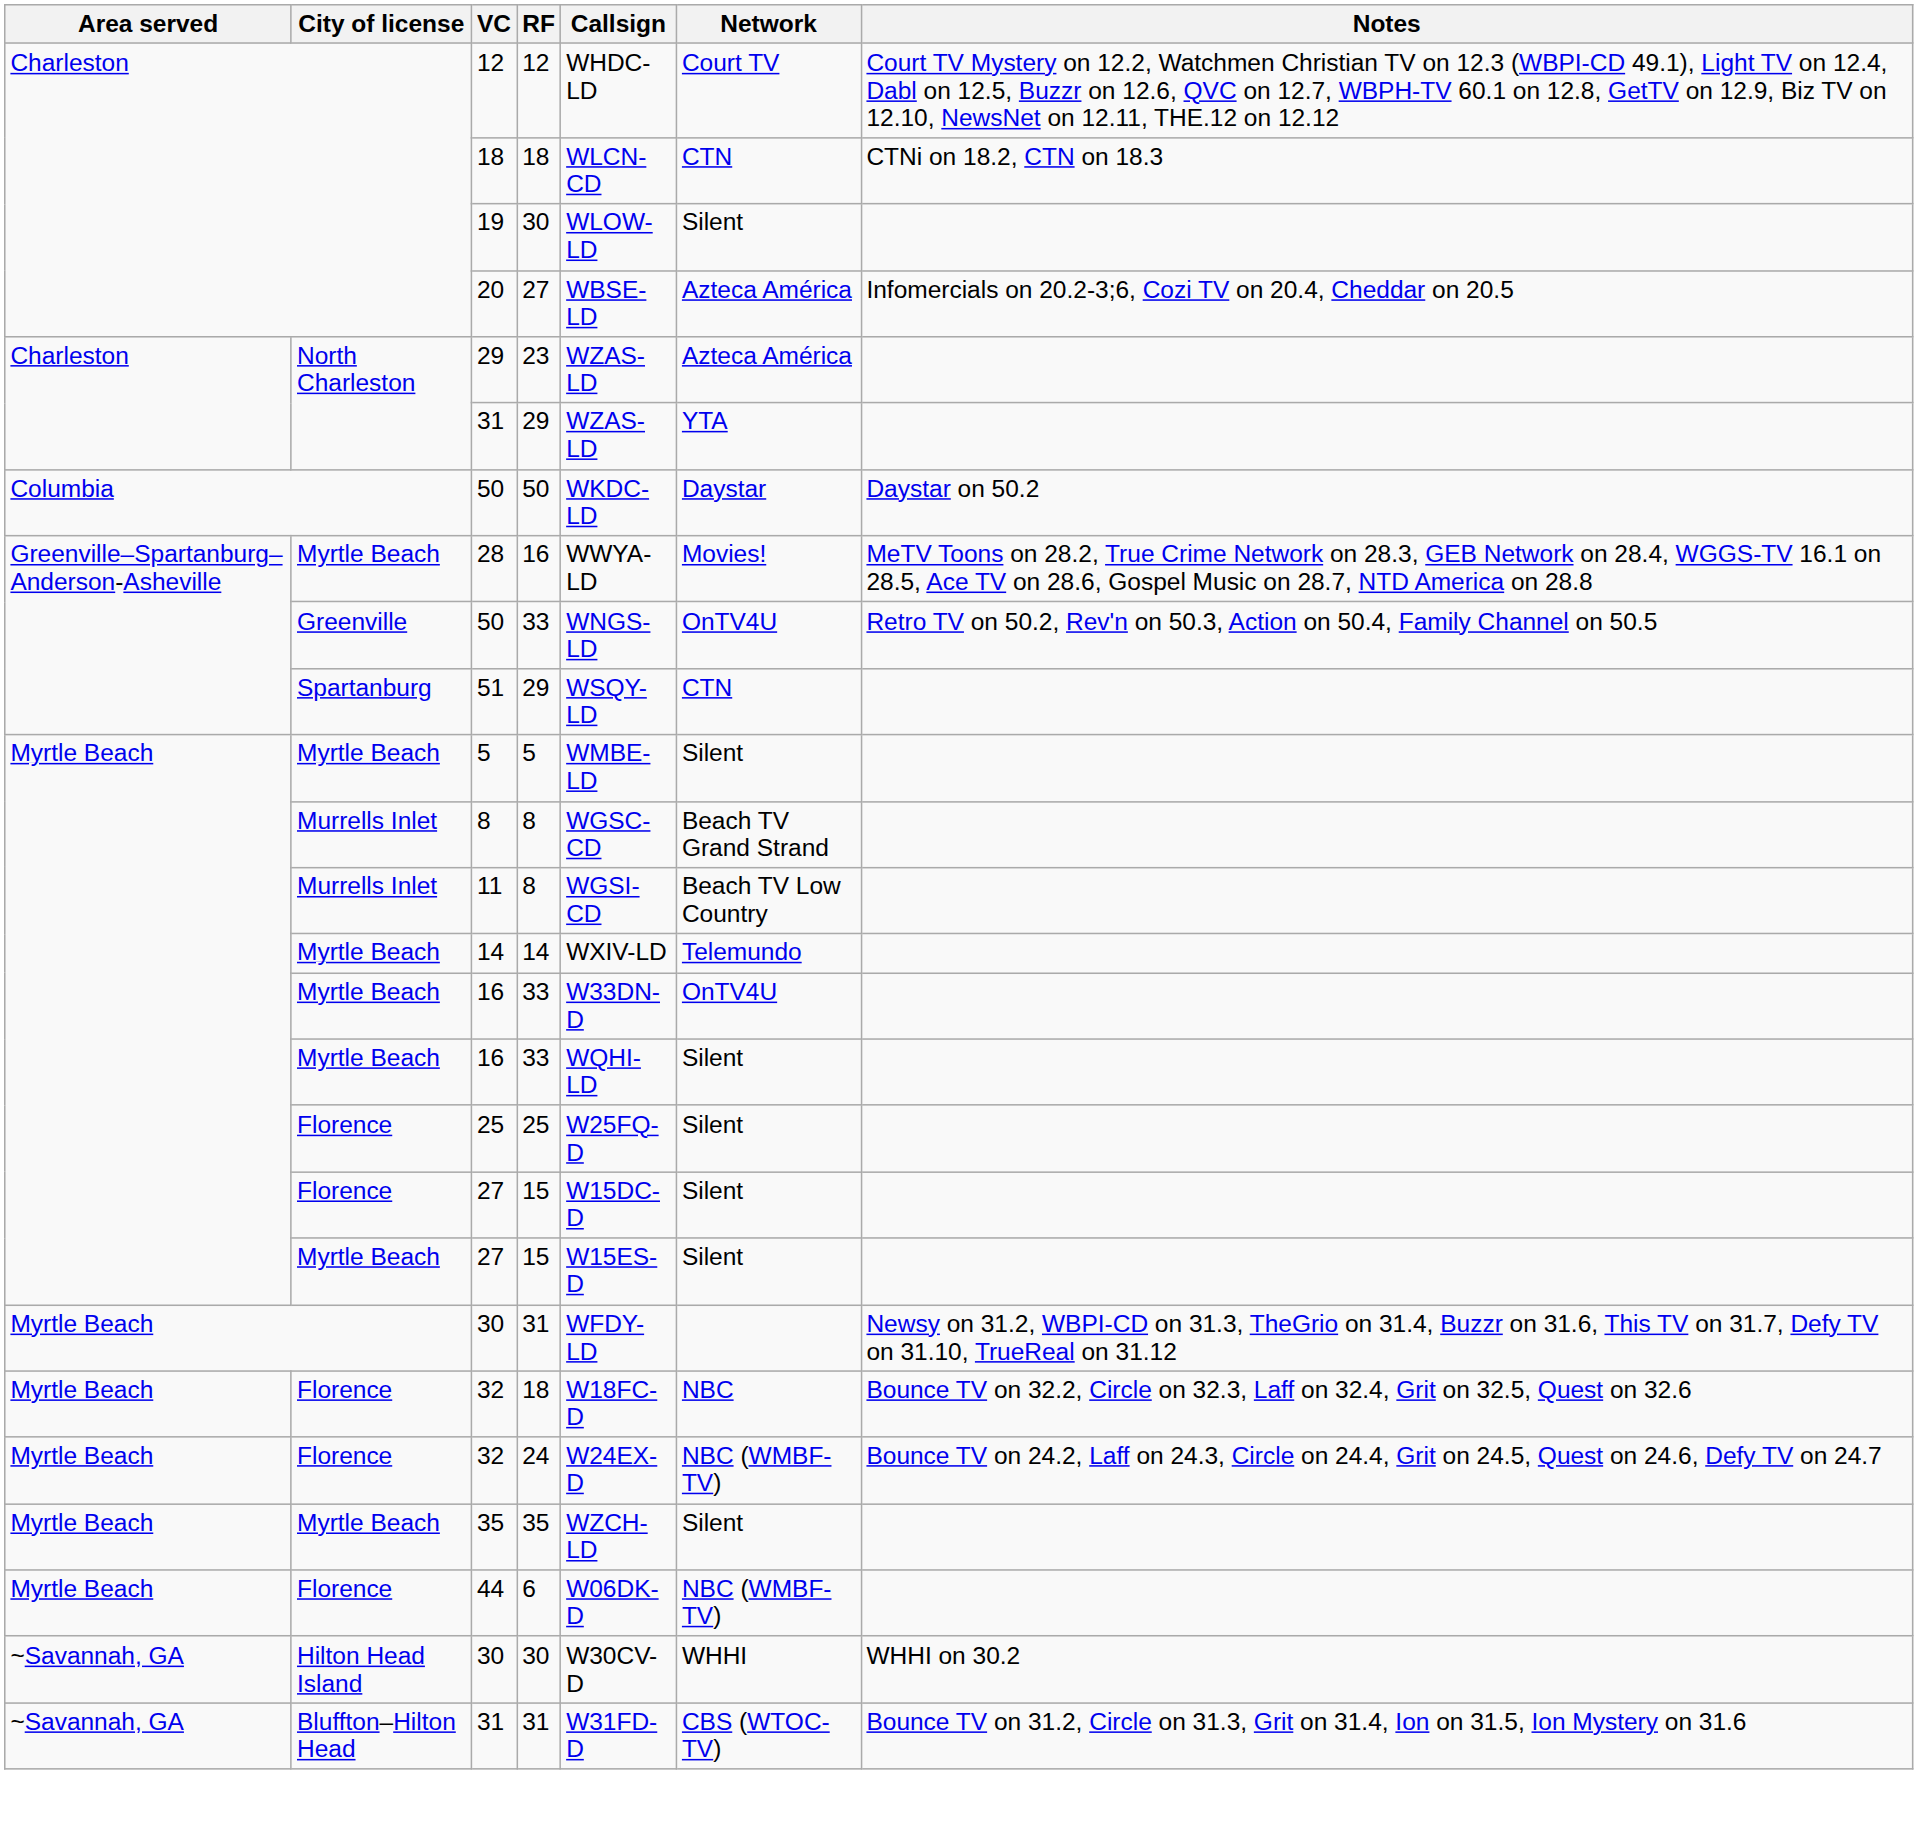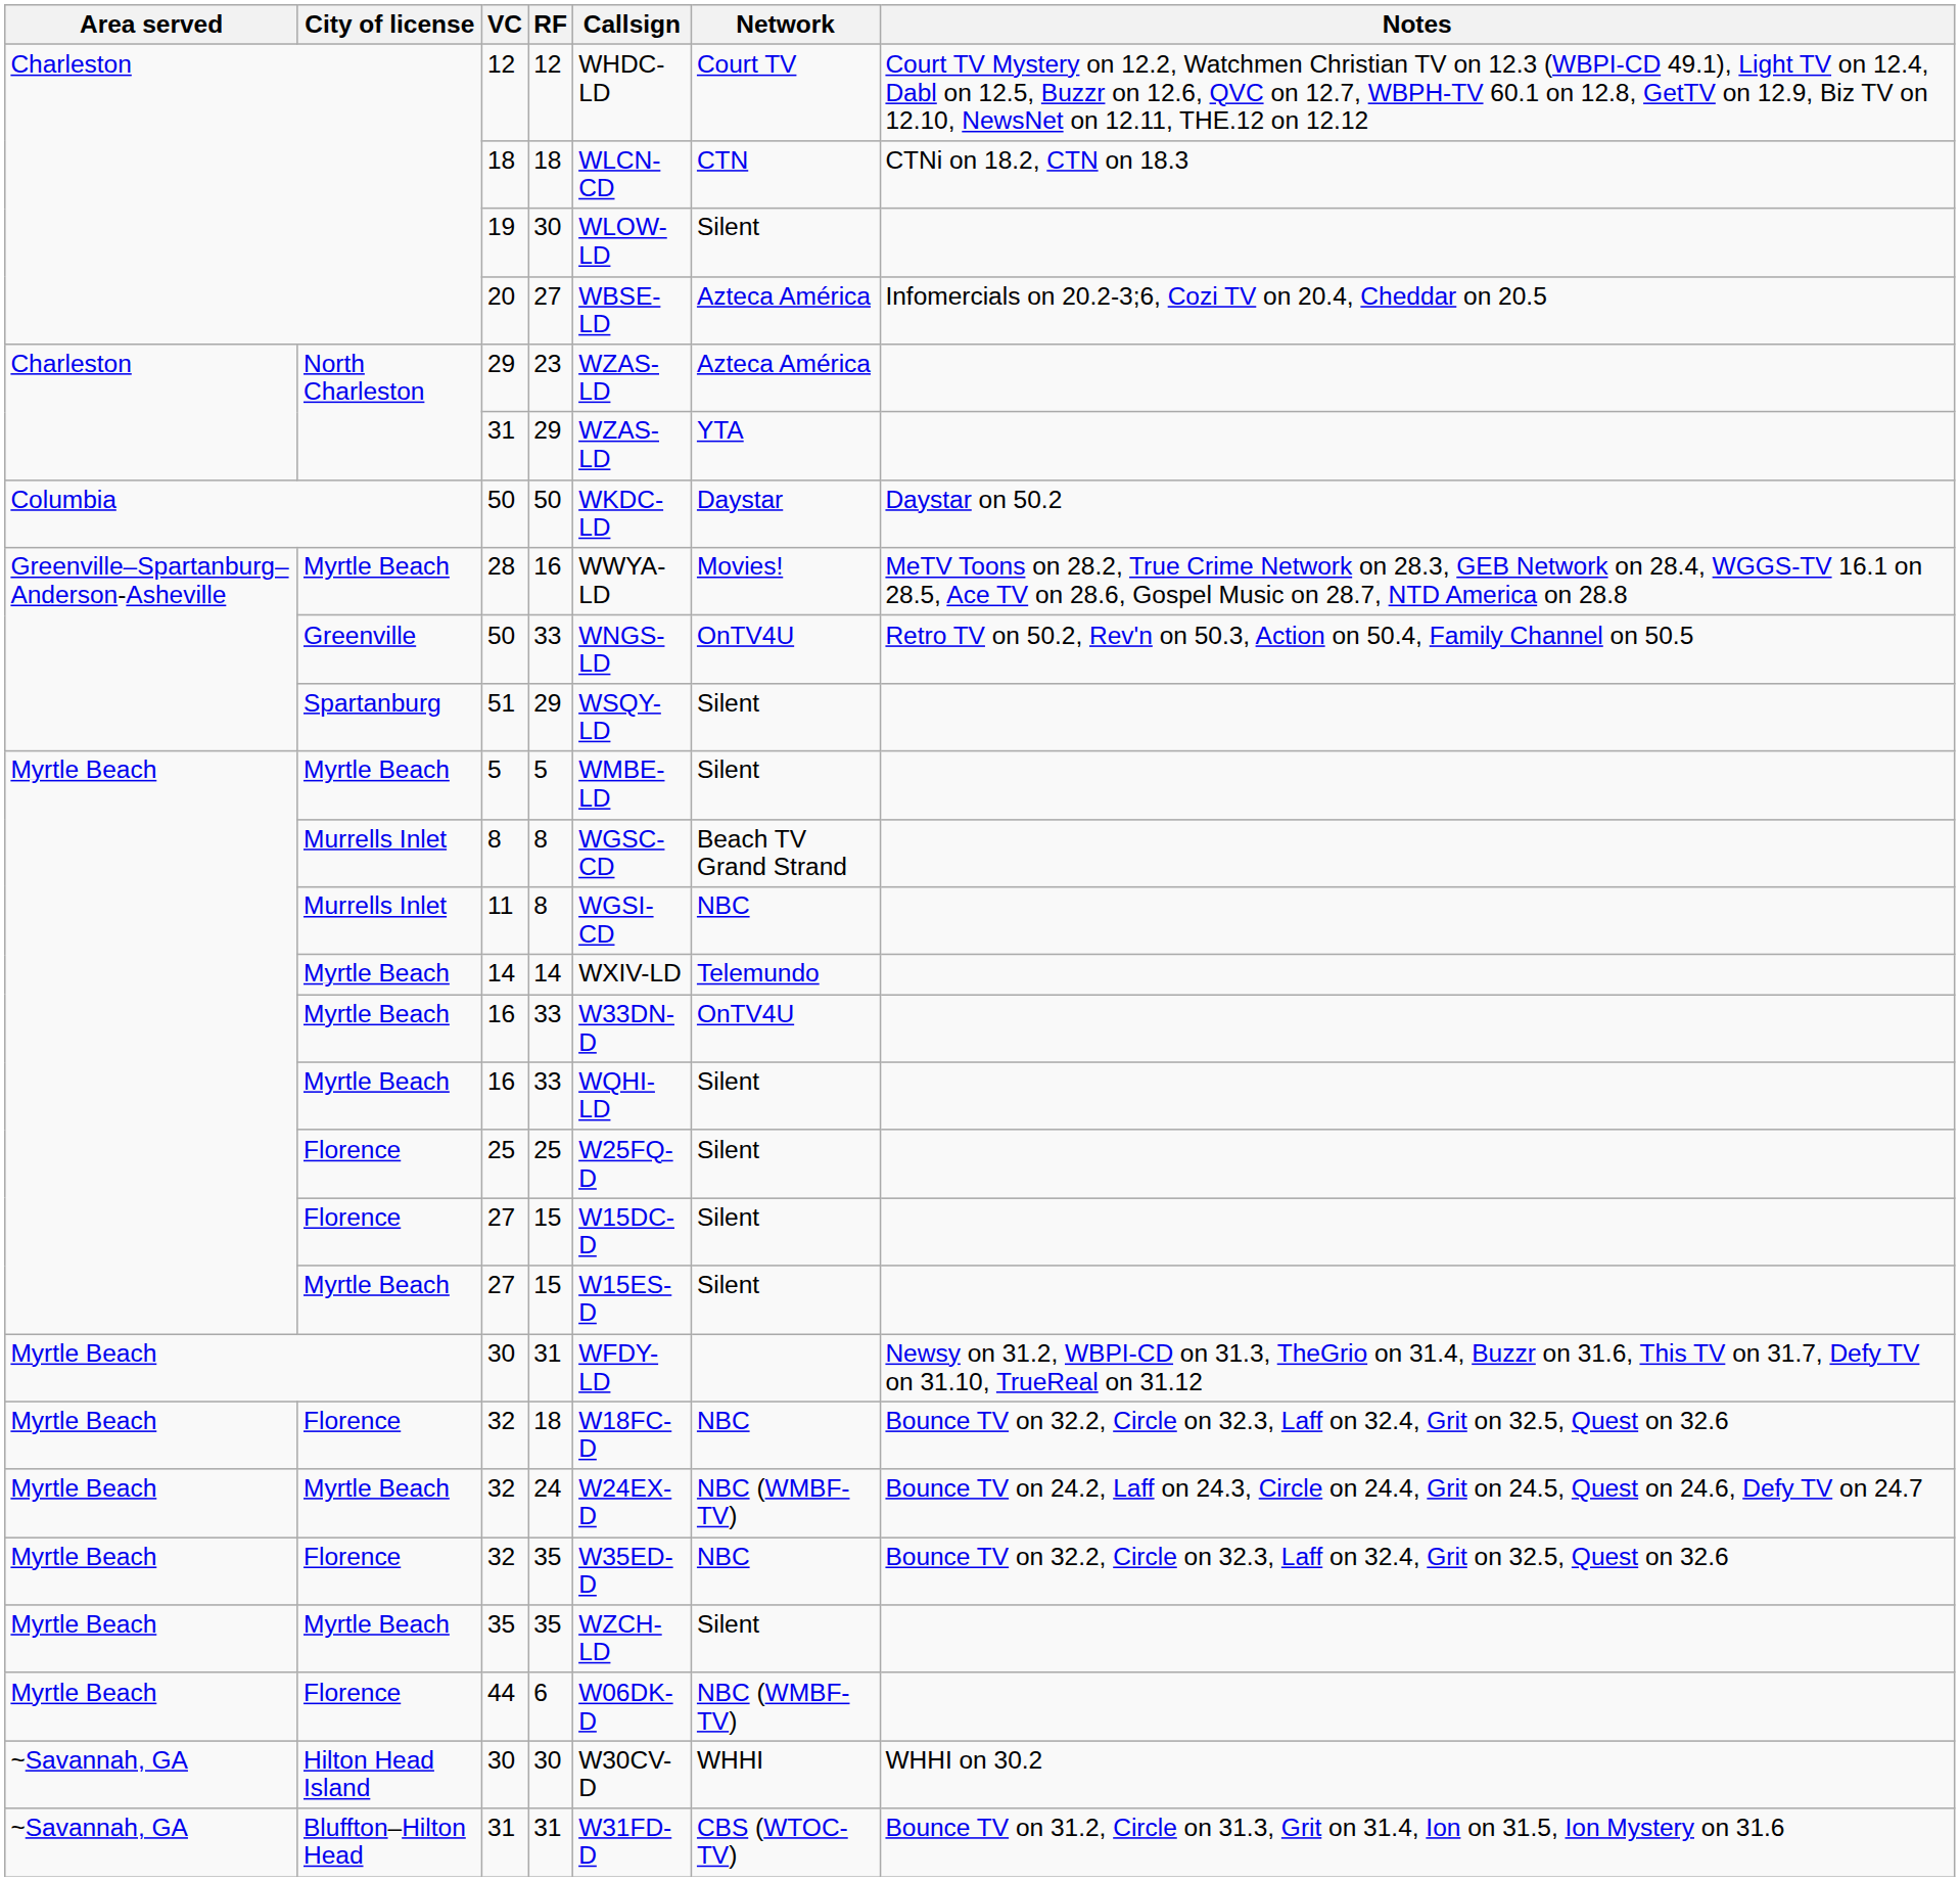51 | Network: CTN -> Silent
11 | Network: Beach TV Low Country -> NBC
32 / 24 | City of license: Florence -> Myrtle Beach
+ row: Myrtle Beach | Florence | 32 | 35 | W35ED-D | NBC | Bounce TV on 32.2, Circle on 32.3, Laff on 32.4, Grit on 32.5, Quest on 32.6
